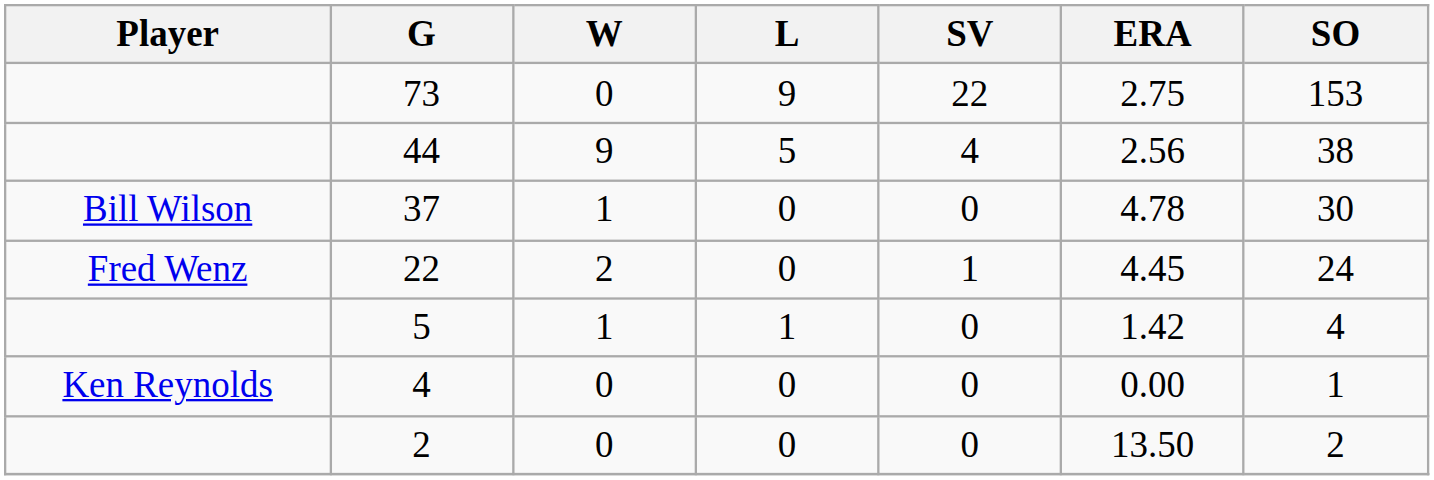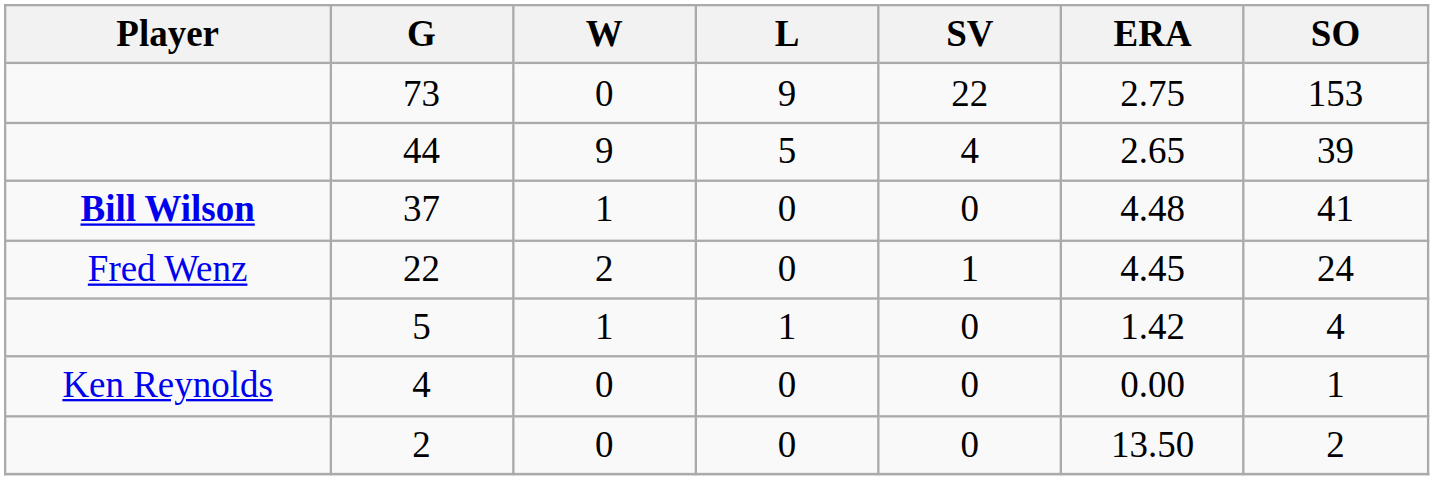44 | ERA: 2.56 -> 2.65
44 | SO: 38 -> 39
37 | Player: normal -> bold
37 | ERA: 4.78 -> 4.48
37 | SO: 30 -> 41
